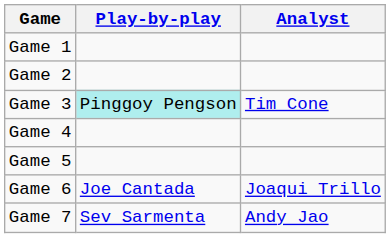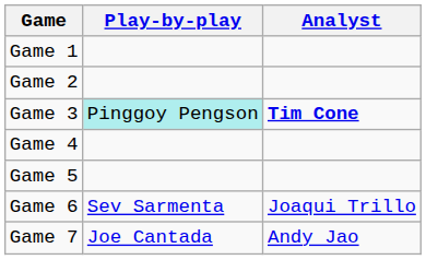Game 3 | Analyst: normal -> bold
Game 6 | Play-by-play: Joe Cantada -> Sev Sarmenta
Game 7 | Play-by-play: Sev Sarmenta -> Joe Cantada
